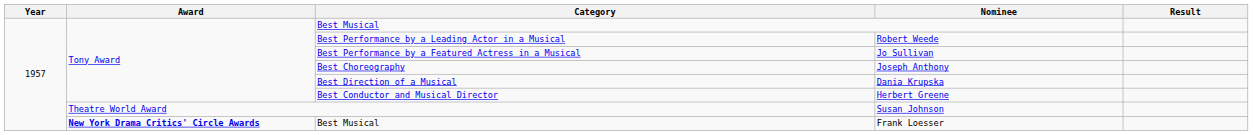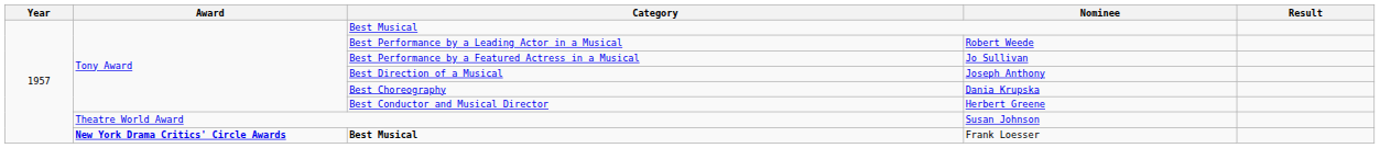Joseph Anthony | Category: Best Choreography -> Best Direction of a Musical
Dania Krupska | Category: Best Direction of a Musical -> Best Choreography
Frank Loesser | Category: normal -> bold
